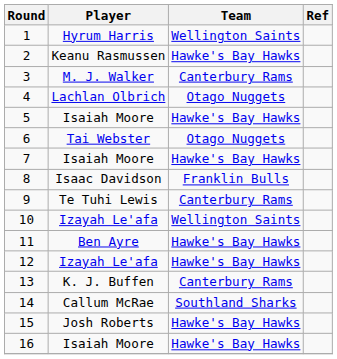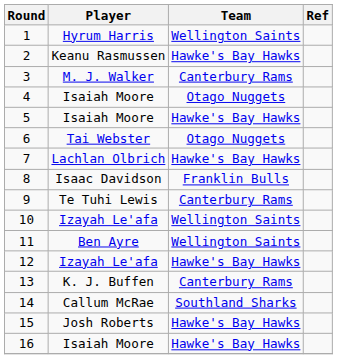4 | Player: Lachlan Olbrich -> Isaiah Moore
7 | Player: Isaiah Moore -> Lachlan Olbrich
11 | Team: Hawke's Bay Hawks -> Wellington Saints
